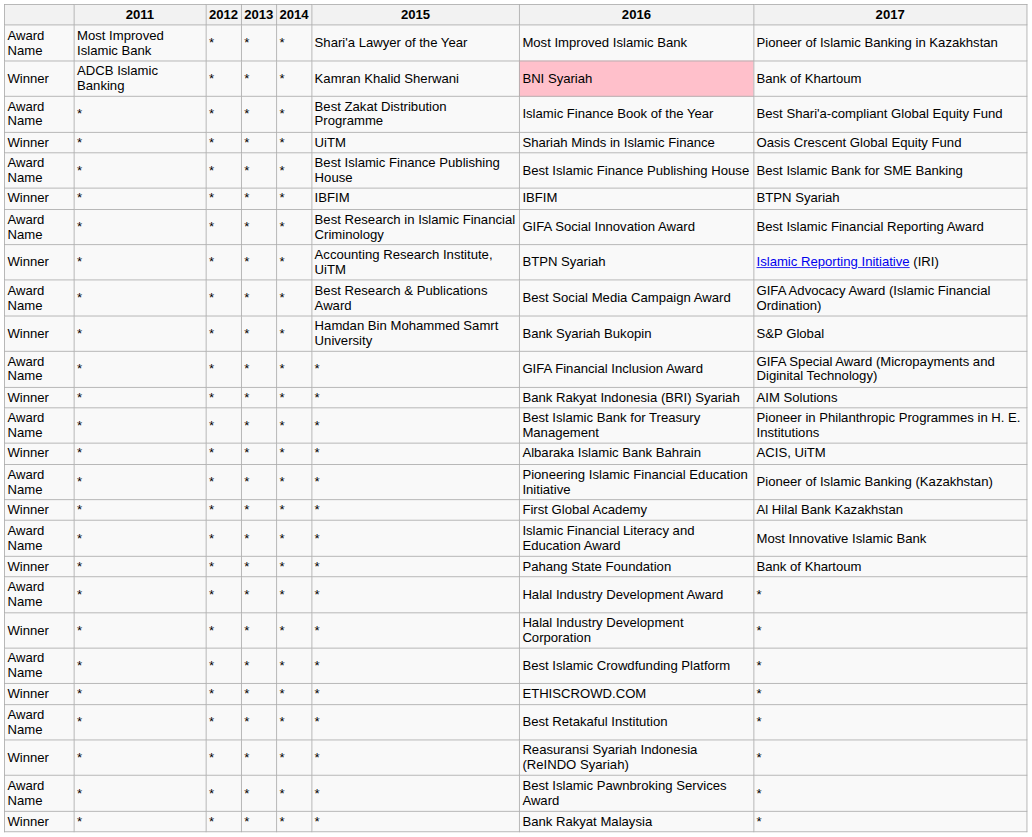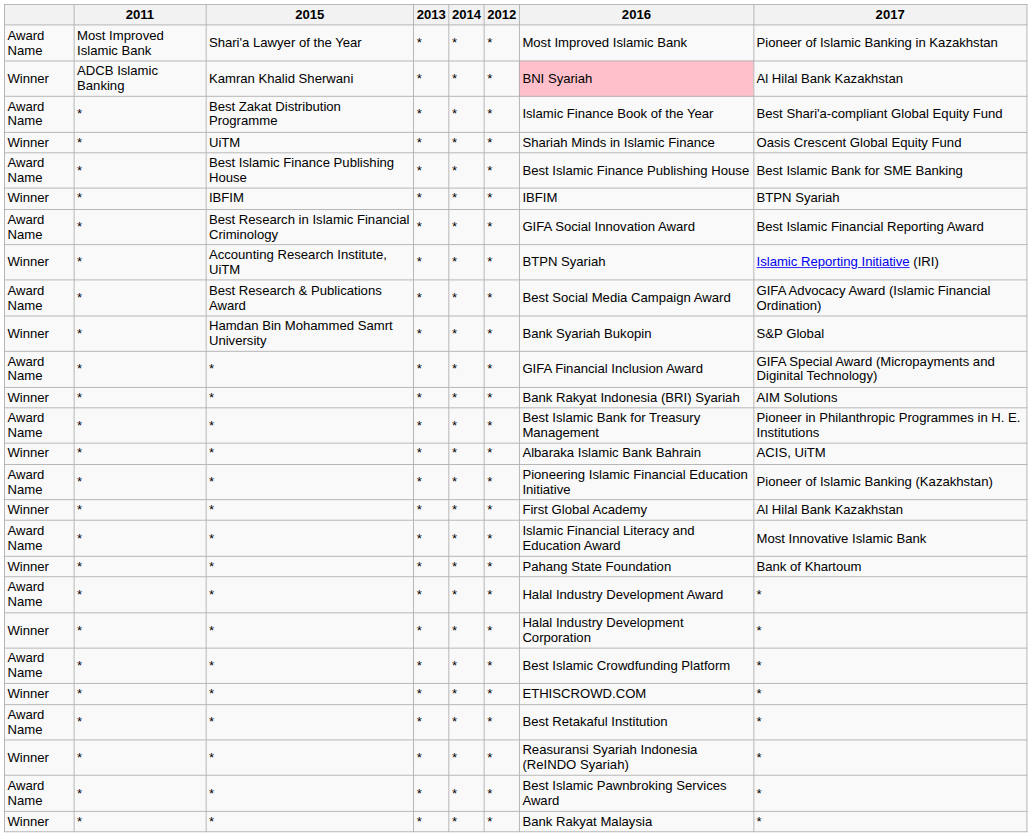columns swapped: 2012 <-> 2015
ADCB Islamic Banking | 2017: Bank of Khartoum -> Al Hilal Bank Kazakhstan
